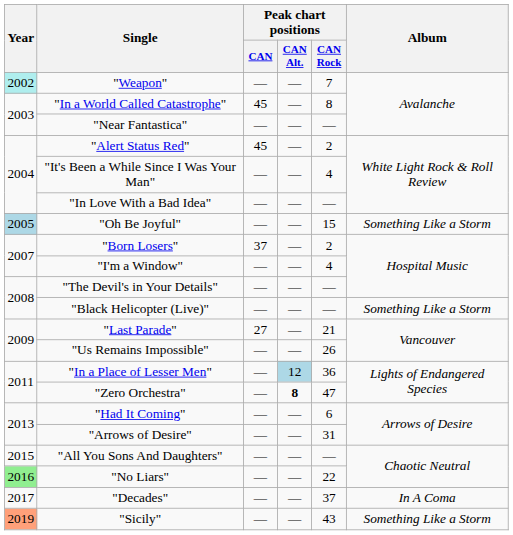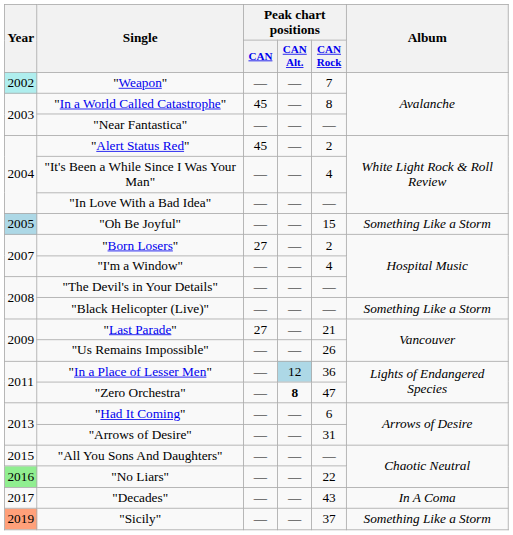"Born Losers" | Peak chart positions / CAN: 37 -> 27
"Decades" | Peak chart positions / CAN Rock: 37 -> 43
"Sicily" | Peak chart positions / CAN Rock: 43 -> 37
